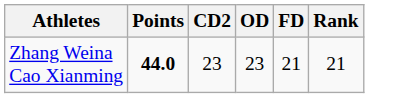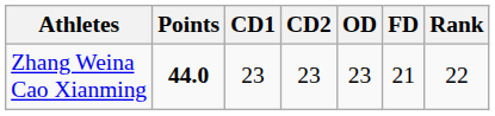+ column: CD1 | 23
Zhang Weina Cao Xianming | Rank: 21 -> 22
